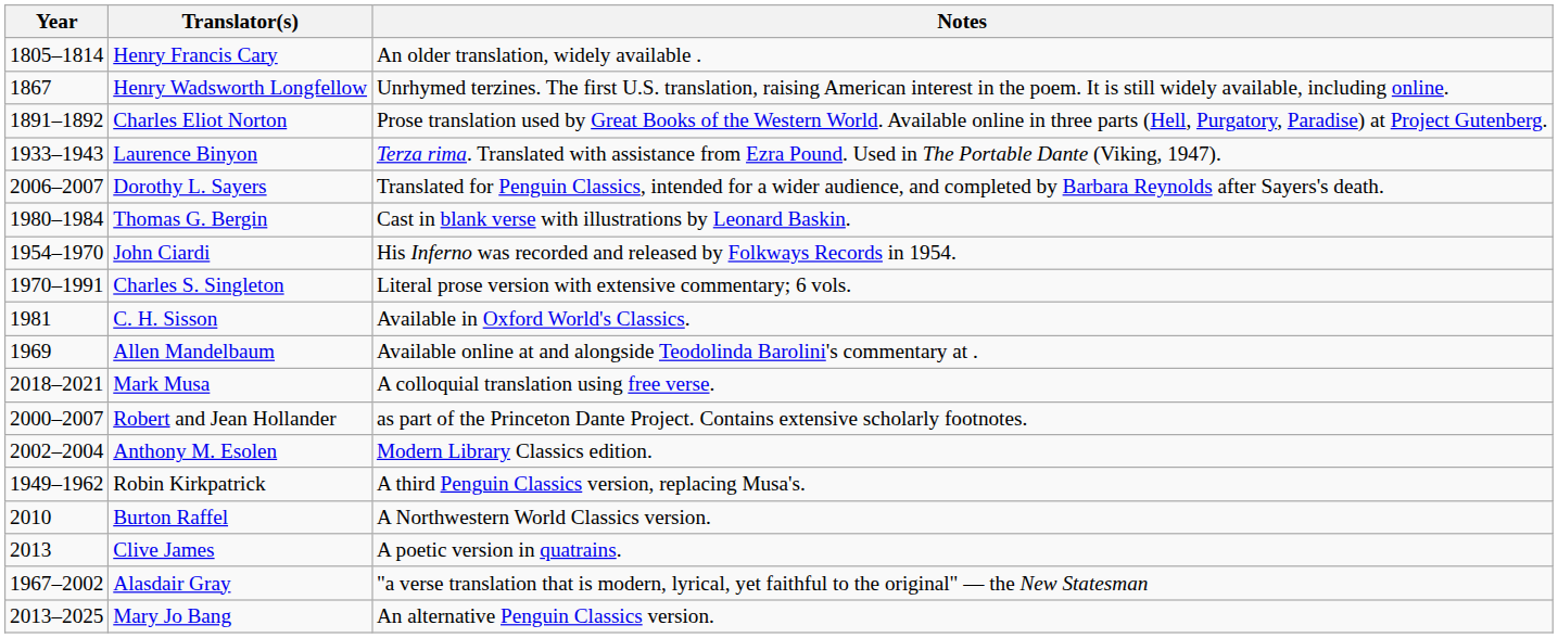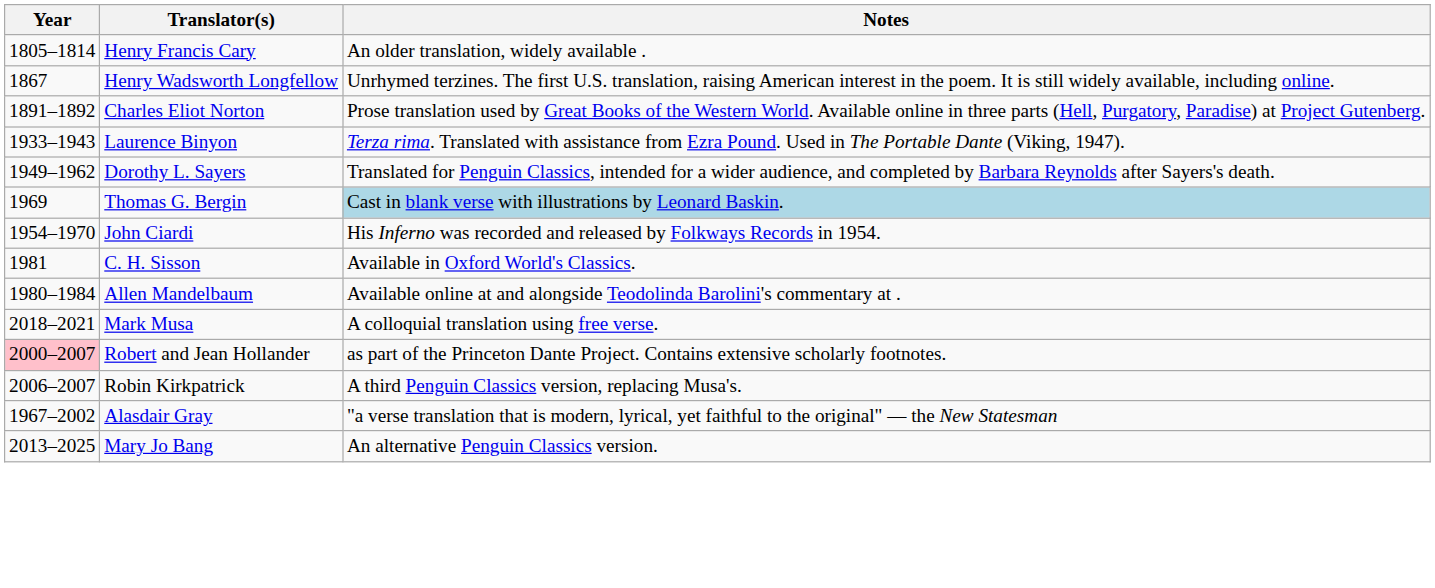Dorothy L. Sayers | Year: 2006–2007 -> 1949–1962
Thomas G. Bergin | Year: 1980–1984 -> 1969
Thomas G. Bergin | Notes: no background -> lightblue background
- row: 1970–1991 | Charles S. Singleton | Literal prose version with extensive commentary; 6 vols.
Allen Mandelbaum | Year: 1969 -> 1980–1984
Robert and Jean Hollander | Year: no background -> pink background
- row: 2002–2004 | Anthony M. Esolen | Modern Library Classics edition.
Robin Kirkpatrick | Year: 1949–1962 -> 2006–2007
- row: 2010 | Burton Raffel | A Northwestern World Classics version.
- row: 2013 | Clive James | A poetic version in quatrains.
